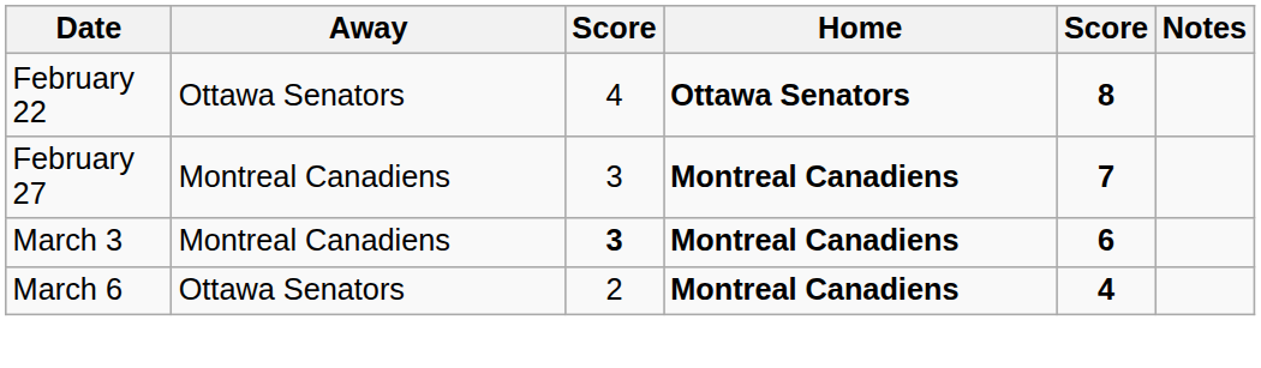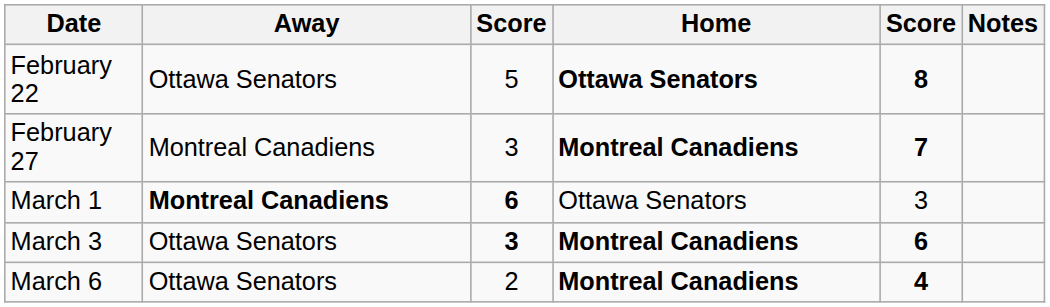February 22 | column 3: 4 -> 5
+ row: March 1 | Montreal Canadiens | 6 | Ottawa Senators | 3
March 3 | Away: Montreal Canadiens -> Ottawa Senators
